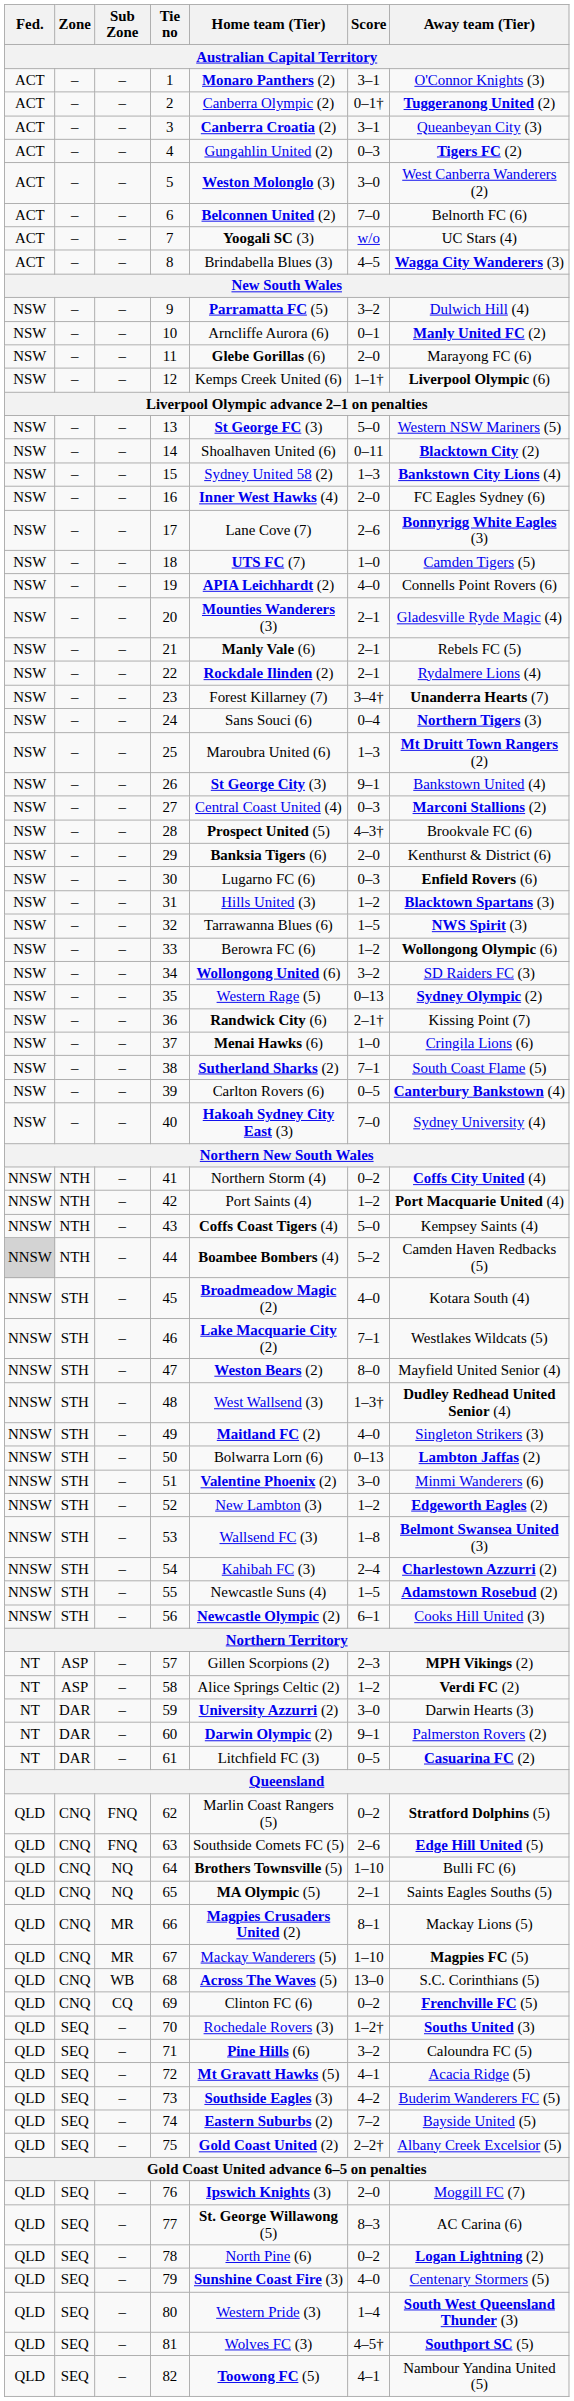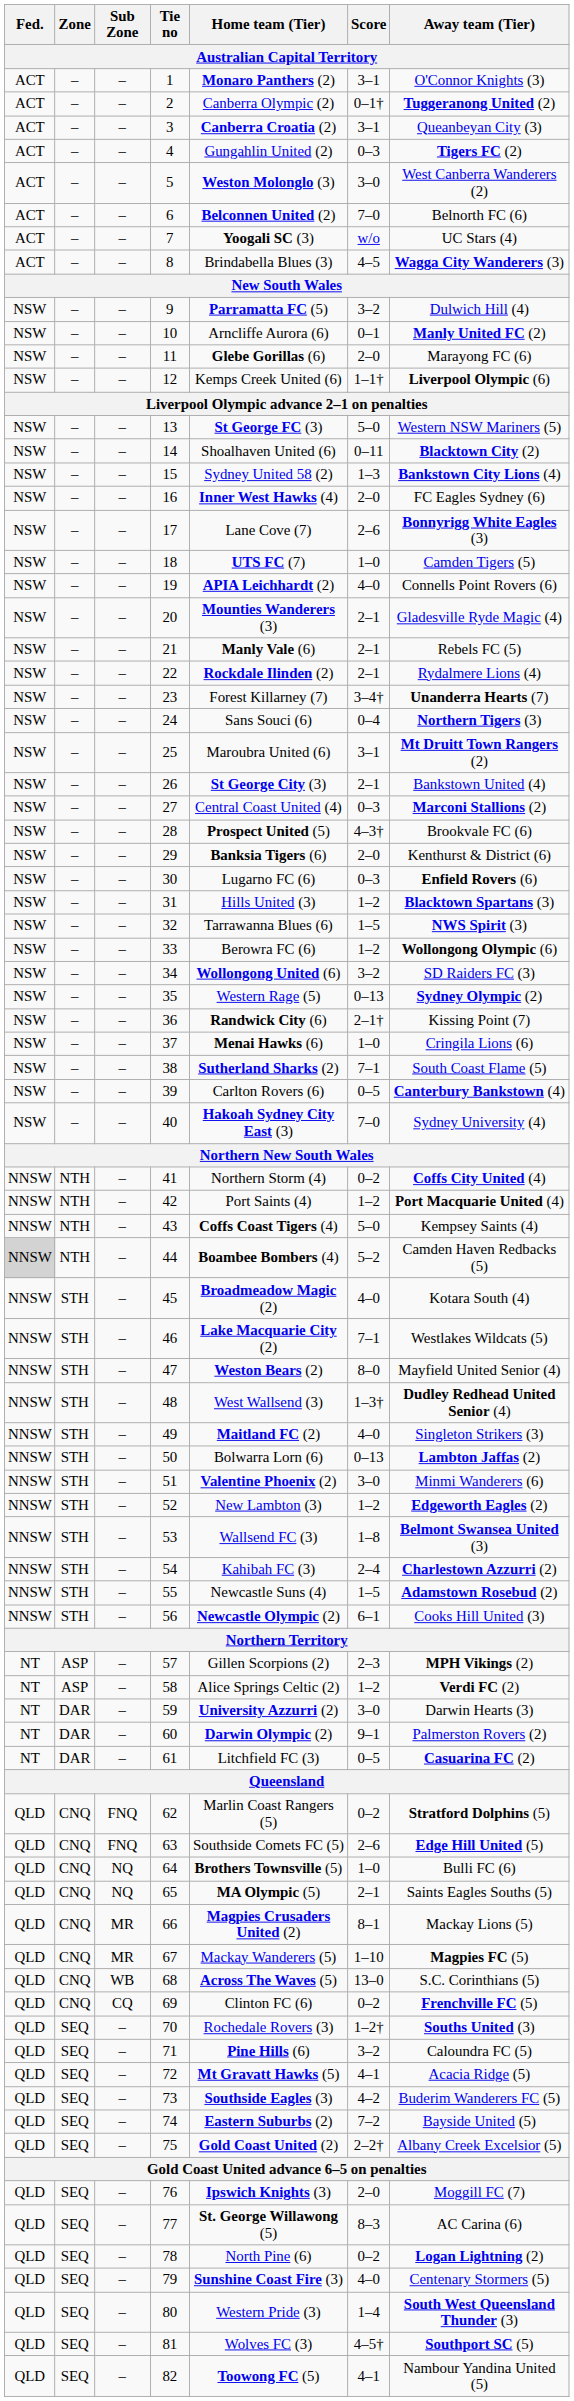25 | Score: 1–3 -> 3–1
26 | Score: 9–1 -> 2–1
64 | Score: 1–10 -> 1–0
